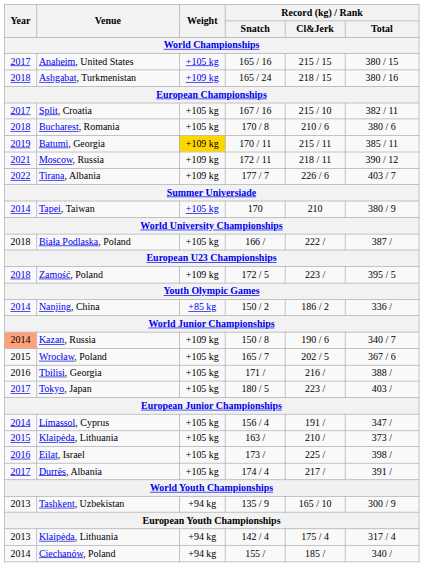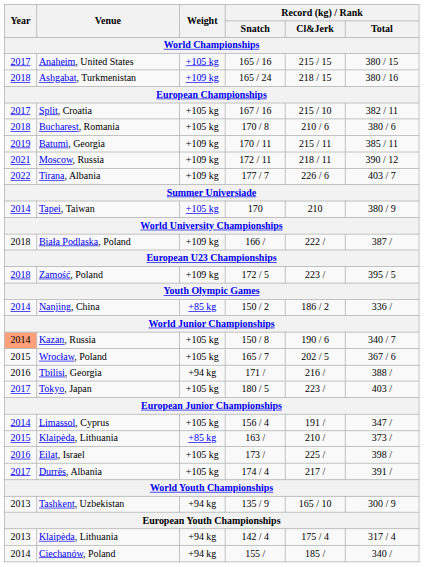Batumi, Georgia | Weight: gold background -> no background
Biała Podlaska, Poland | Weight: +105 kg -> +109 kg
Kazan, Russia | Weight: +109 kg -> +105 kg
Tbilisi, Georgia | Weight: +105 kg -> +94 kg
Klaipėda, Lithuania / 163 / | Weight: +105 kg -> +85 kg
